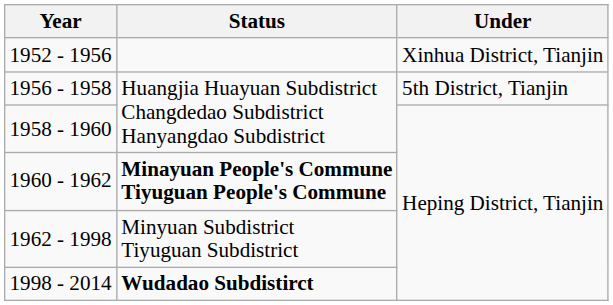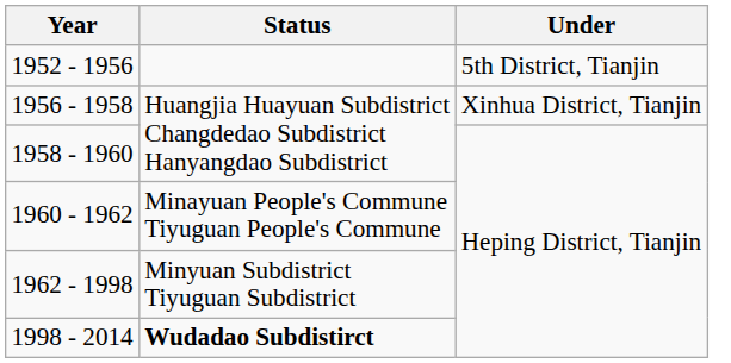1952 - 1956 | Under: Xinhua District, Tianjin -> 5th District, Tianjin
1956 - 1958 | Under: 5th District, Tianjin -> Xinhua District, Tianjin
1960 - 1962 | Status: bold -> normal
